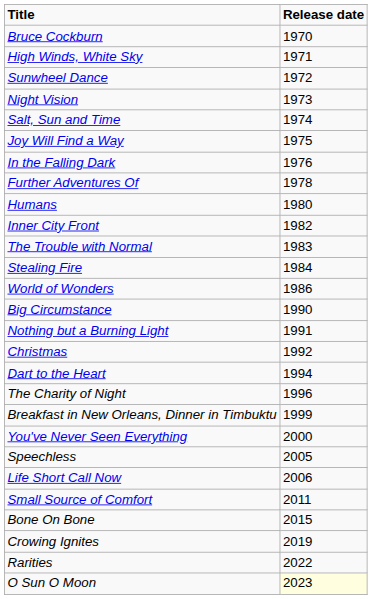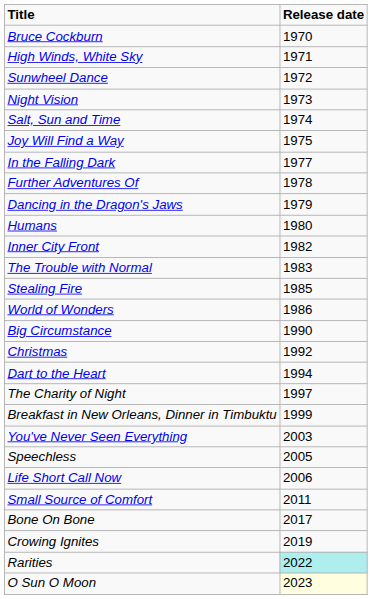In the Falling Dark | Release date: 1976 -> 1977
+ row: Dancing in the Dragon's Jaws | 1979
Stealing Fire | Release date: 1984 -> 1985
- row: Nothing but a Burning Light | 1991
The Charity of Night | Release date: 1996 -> 1997
You've Never Seen Everything | Release date: 2000 -> 2003
Bone On Bone | Release date: 2015 -> 2017
Rarities | Release date: no background -> paleturquoise background
